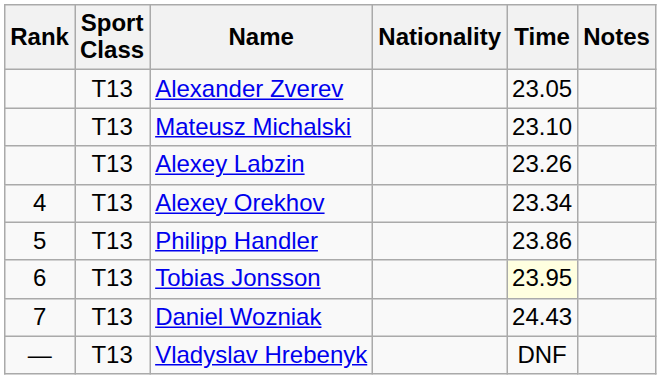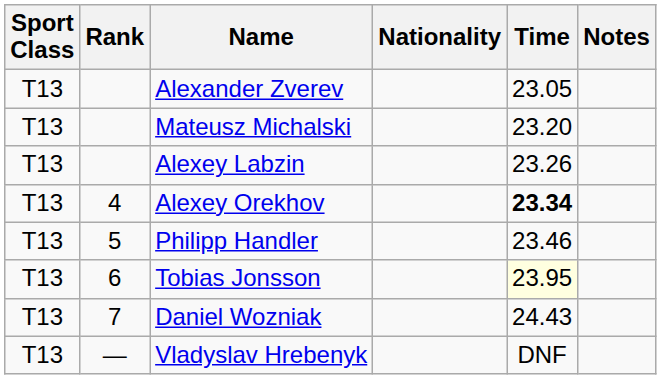columns swapped: Rank <-> Sport Class
Mateusz Michalski | Time: 23.10 -> 23.20
Alexey Orekhov | Time: normal -> bold
Philipp Handler | Time: 23.86 -> 23.46
